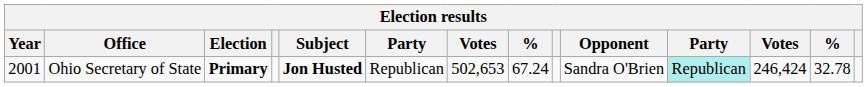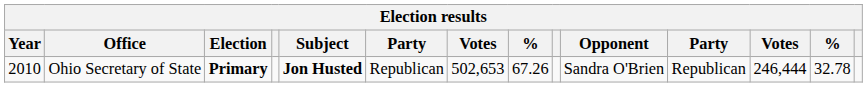Ohio Secretary of State | Year: 2001 -> 2010
Ohio Secretary of State | column 8: 67.24 -> 67.26
Ohio Secretary of State | column 11: paleturquoise background -> no background
Ohio Secretary of State | column 12: 246,424 -> 246,444
